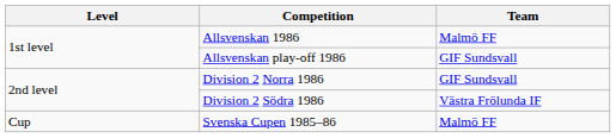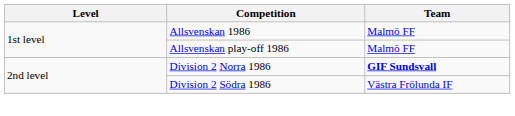Allsvenskan play-off 1986 | Team: GIF Sundsvall -> Malmö FF
Division 2 Norra 1986 | Team: normal -> bold
- row: Cup | Svenska Cupen 1985–86 | Malmö FF
